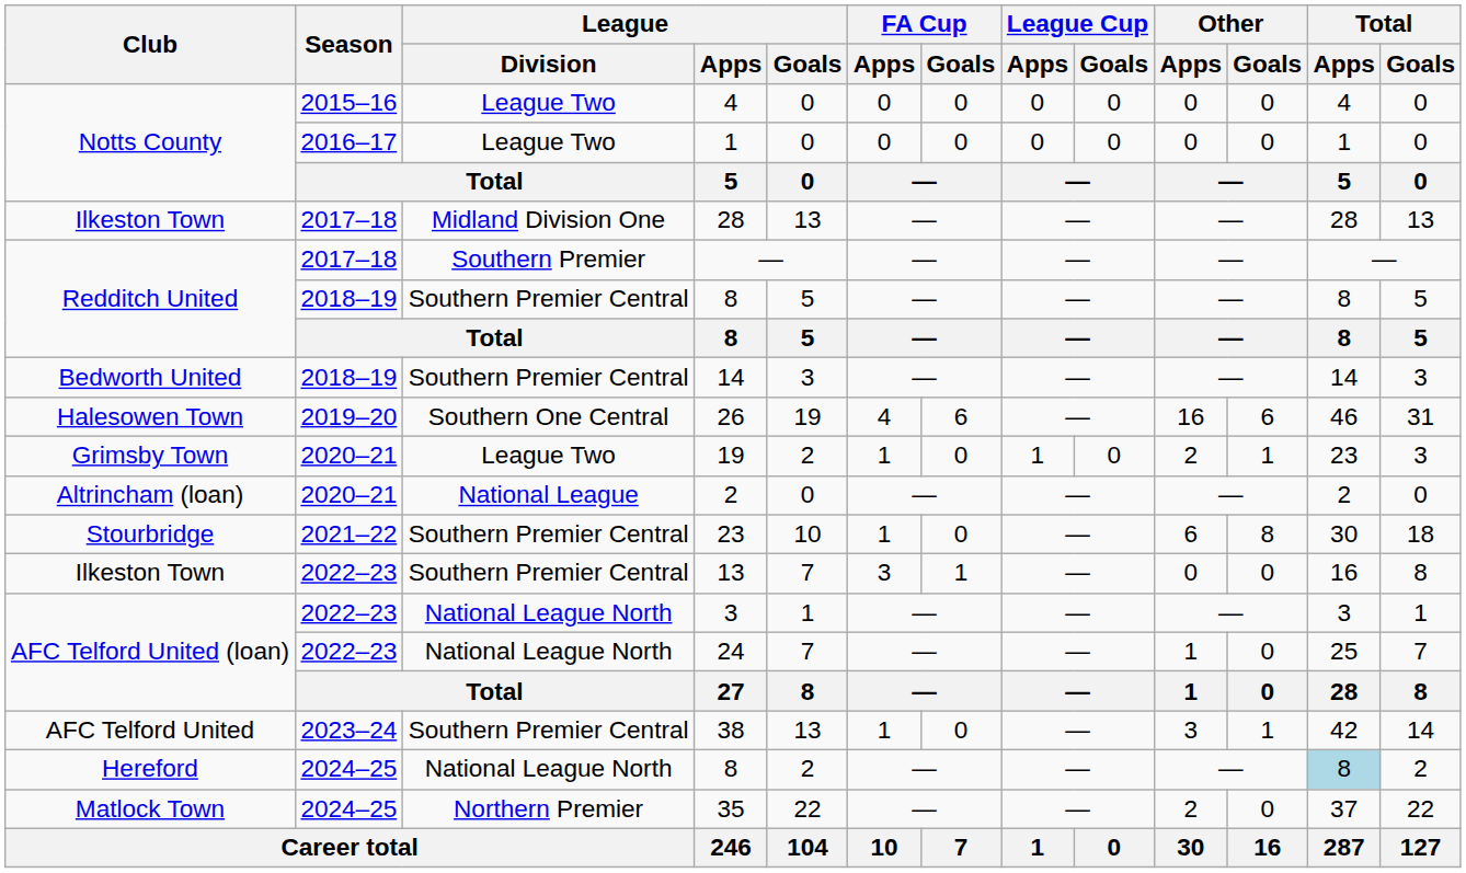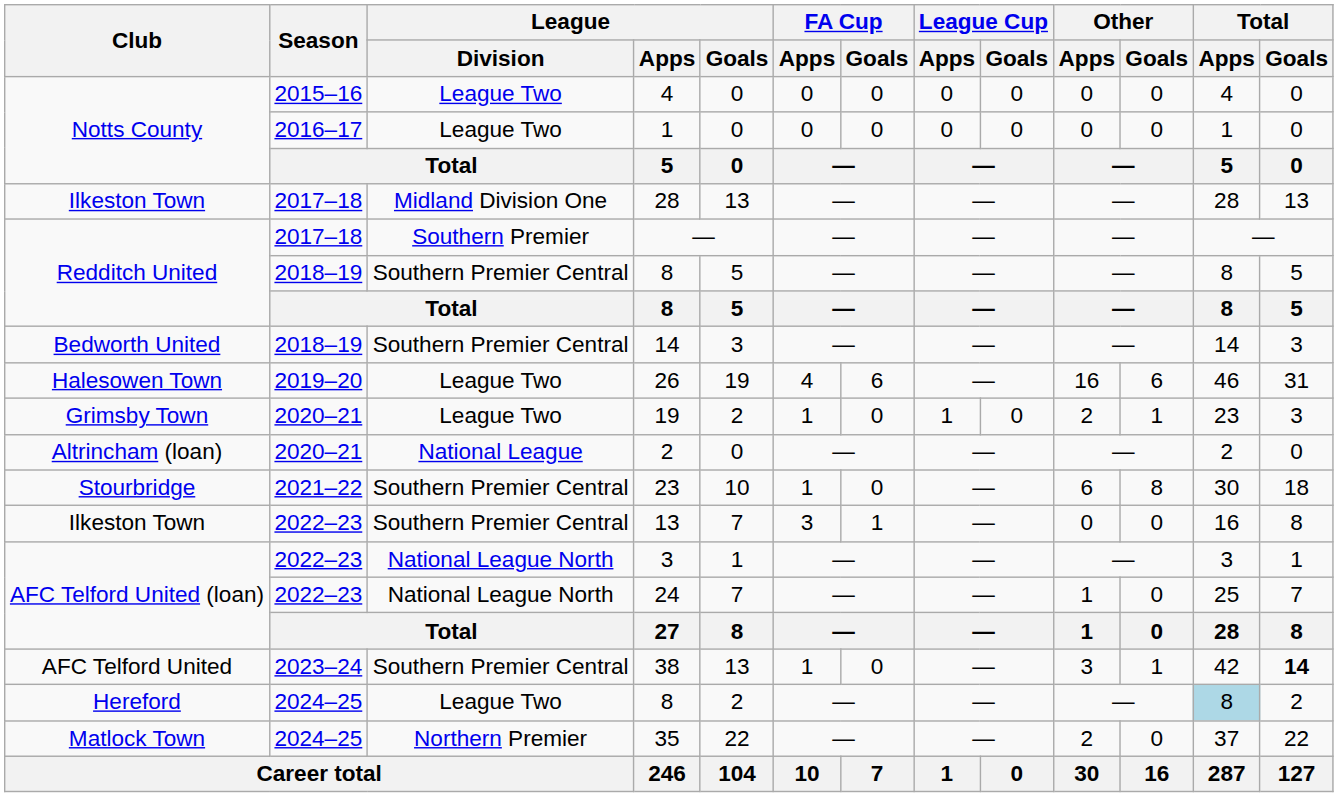26 | League / Division: Southern One Central -> League Two
38 | Total / Goals: normal -> bold
Hereford / 8 | League / Division: National League North -> League Two
